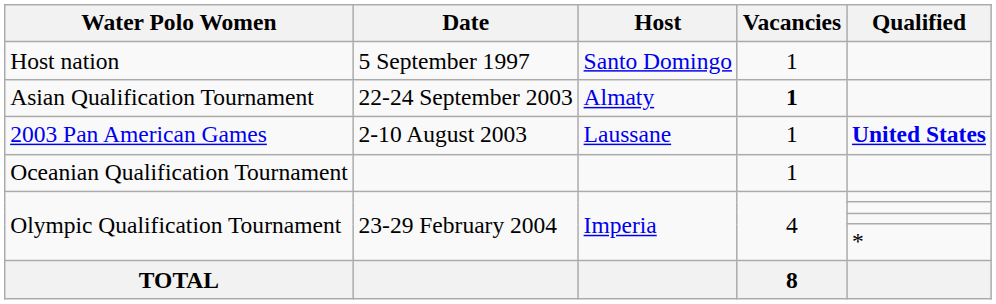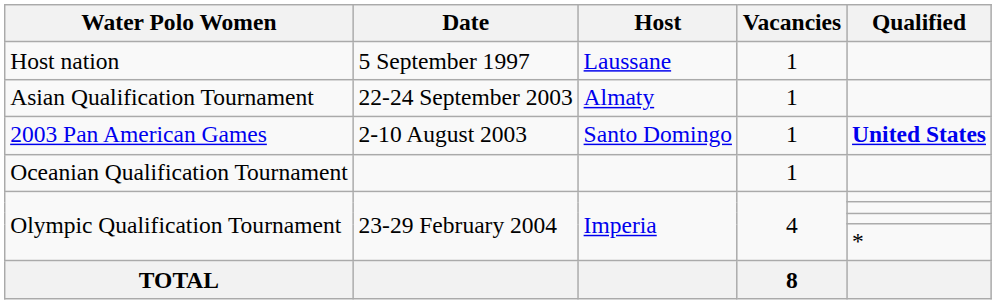Host nation | Host: Santo Domingo -> Laussane
Asian Qualification Tournament | Vacancies: bold -> normal
2003 Pan American Games | Host: Laussane -> Santo Domingo
